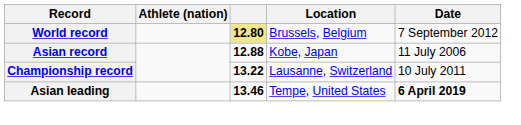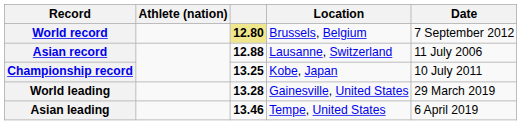Asian record | Location: Kobe, Japan -> Lausanne, Switzerland
Championship record | column 3: 13.22 -> 13.25
Championship record | Location: Lausanne, Switzerland -> Kobe, Japan
+ row: World leading | 13.28 | Gainesville, United States | 29 March 2019
Asian leading | Date: bold -> normal
